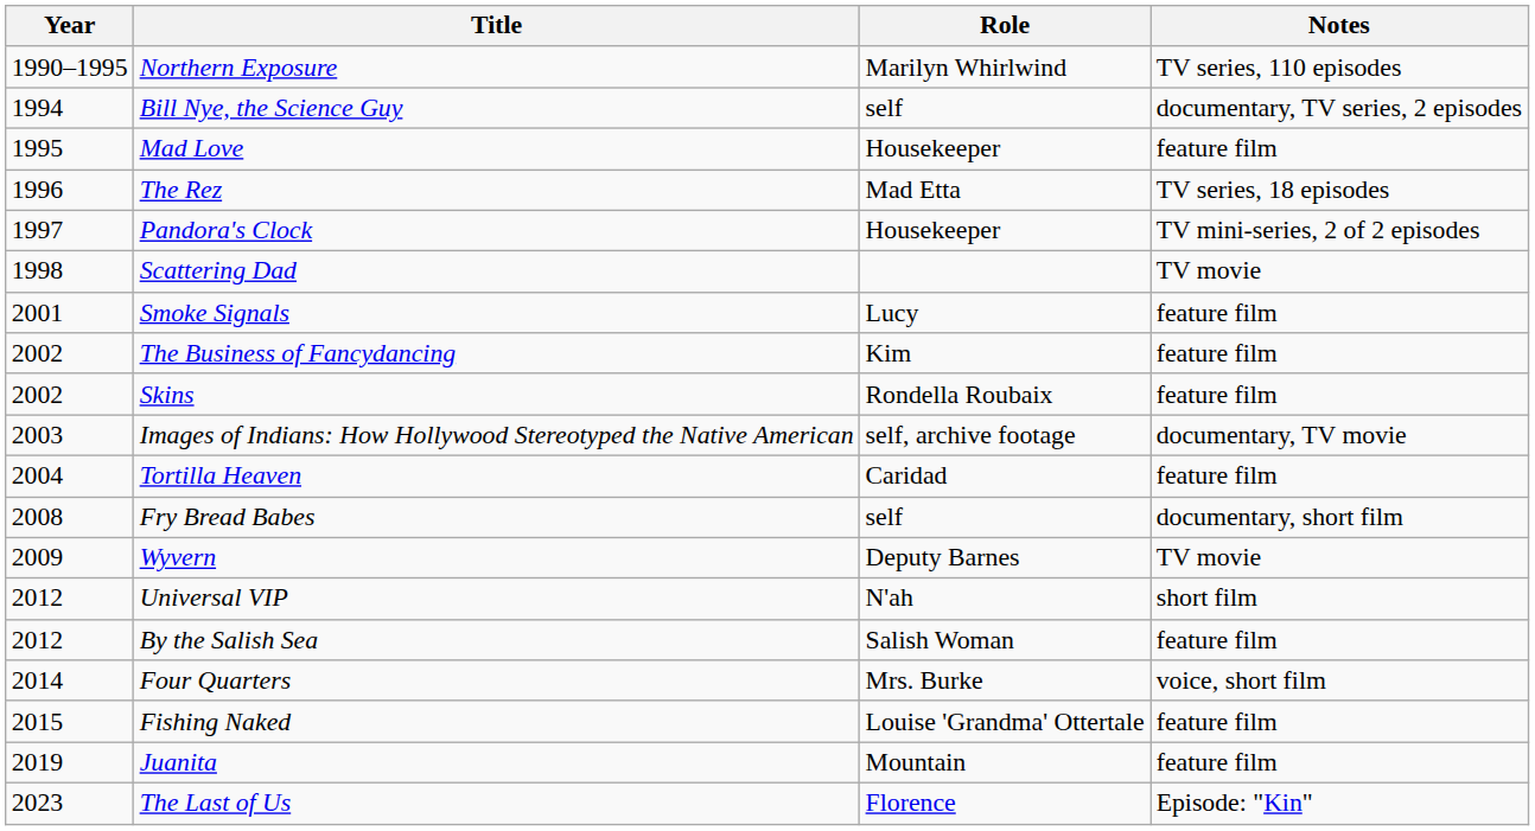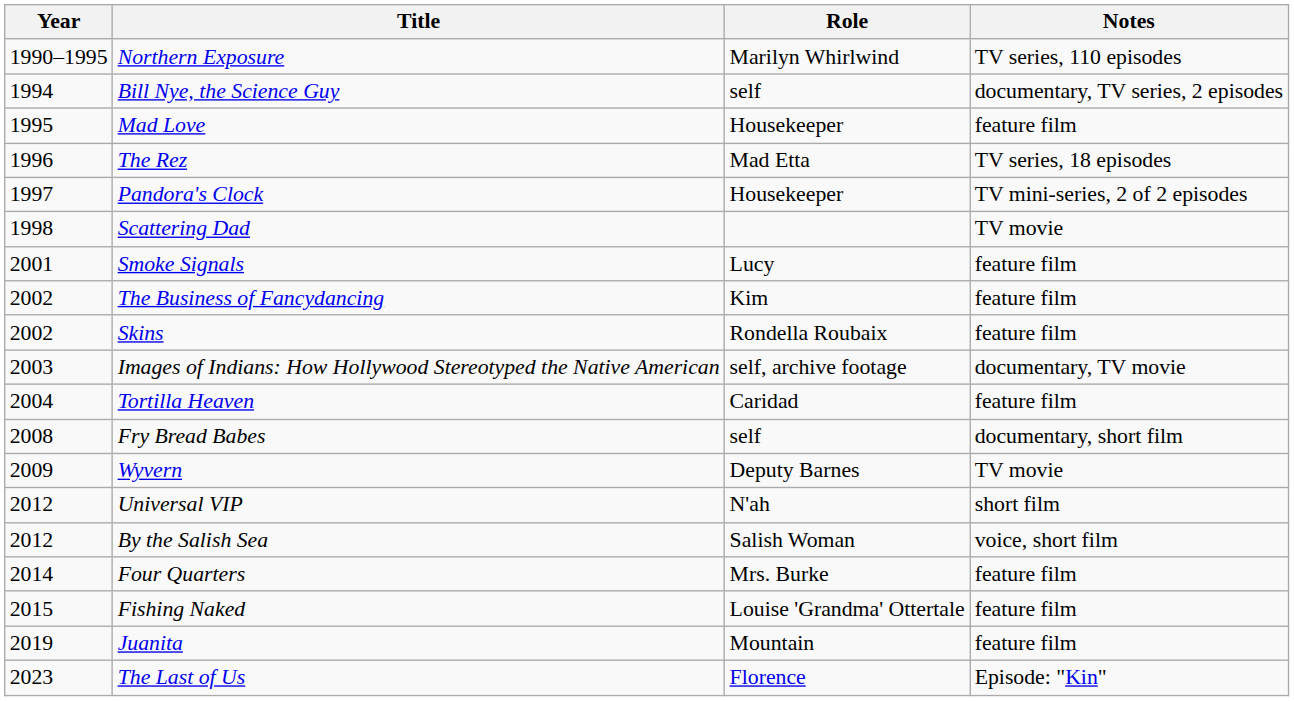By the Salish Sea | Notes: feature film -> voice, short film
Four Quarters | Notes: voice, short film -> feature film
